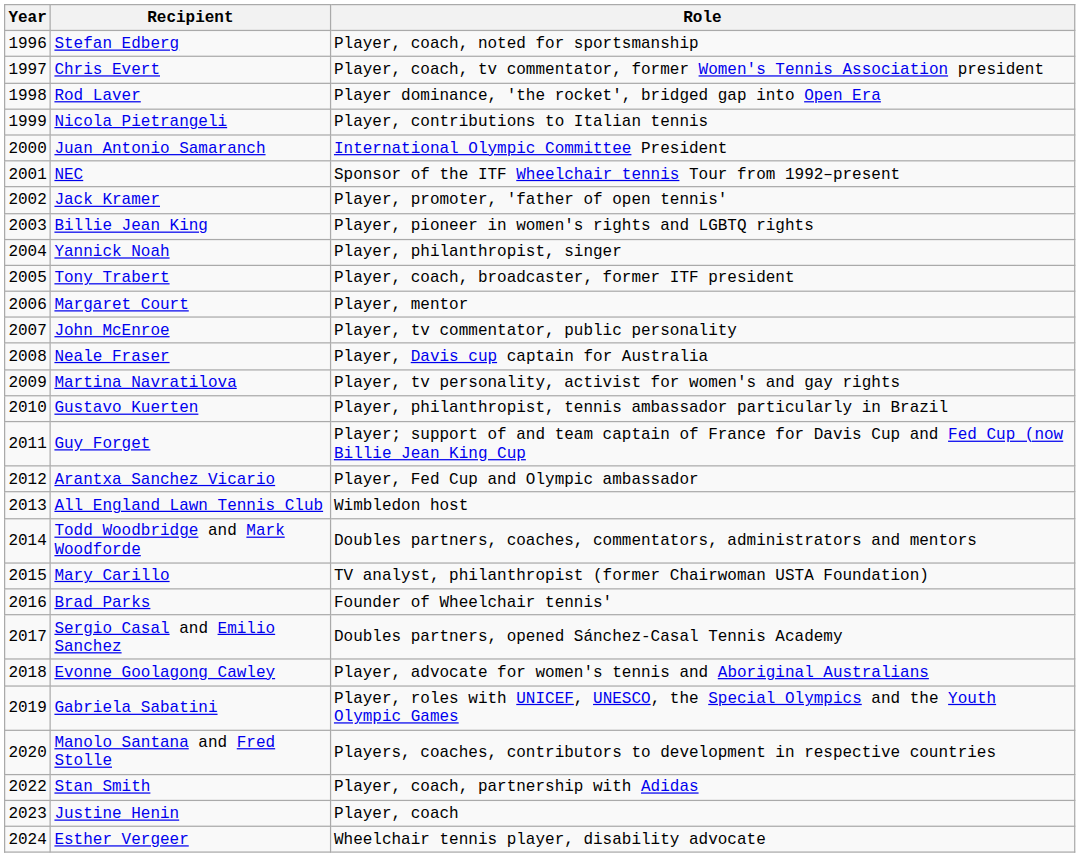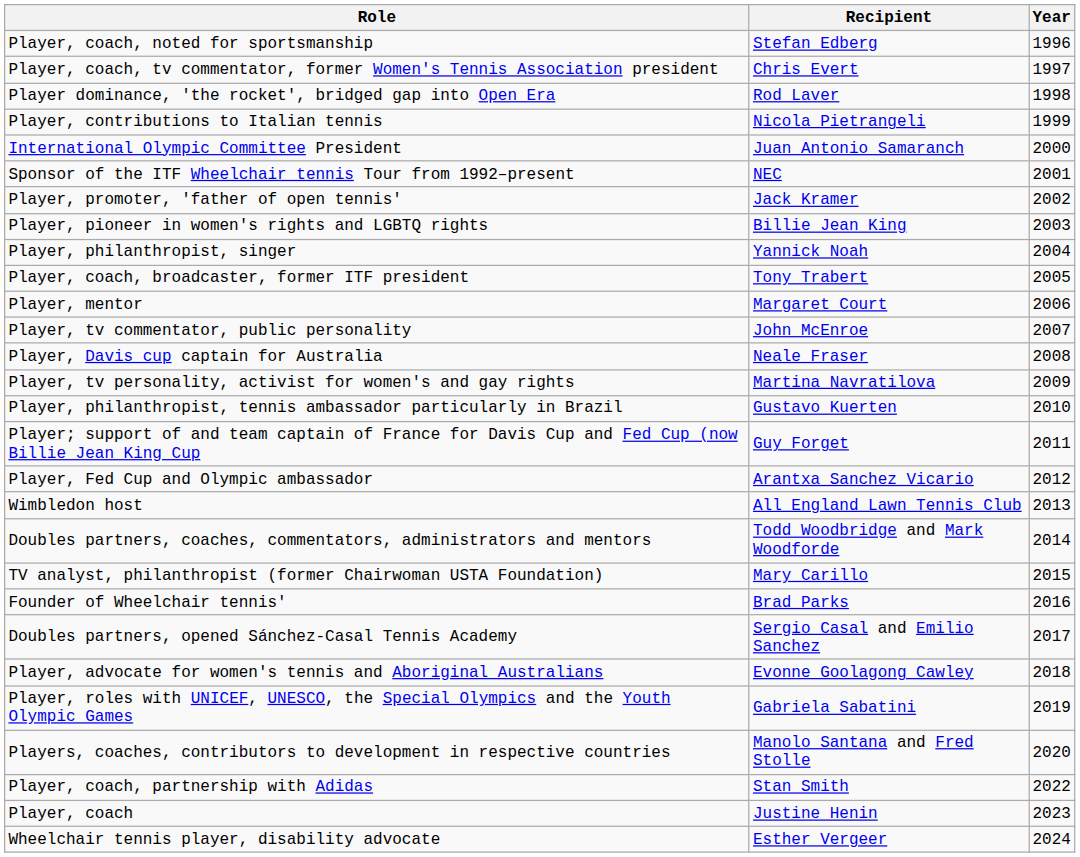columns swapped: Year <-> Role
